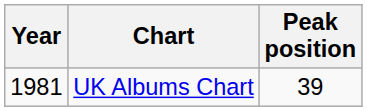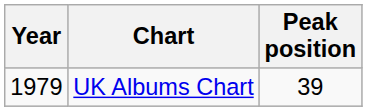UK Albums Chart | Year: 1981 -> 1979
